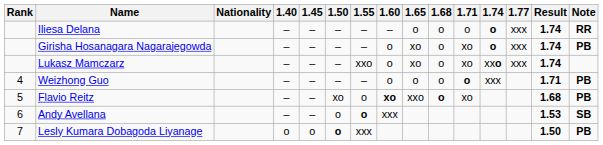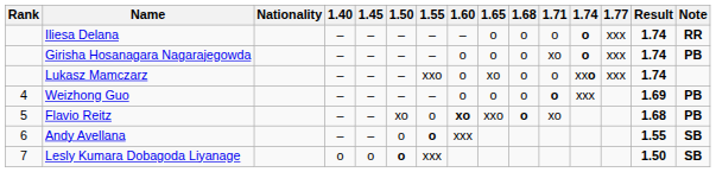Girisha Hosanagara Nagarajegowda | 1.65: xo -> o
Lukasz Mamczarz | 1.71: xo -> o
Weizhong Guo | Result: 1.71 -> 1.69
Andy Avellana | Result: 1.53 -> 1.55
Lesly Kumara Dobagoda Liyanage | Note: PB -> SB
